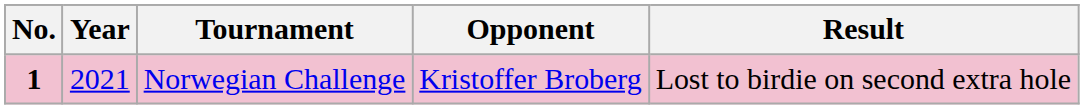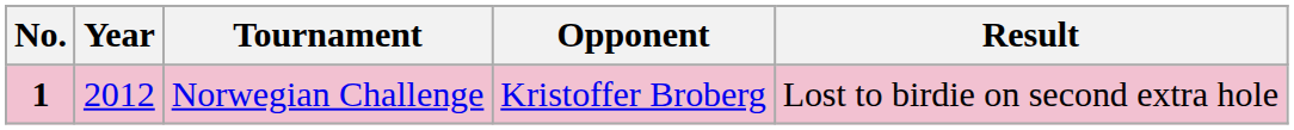Norwegian Challenge | Year: 2021 -> 2012
